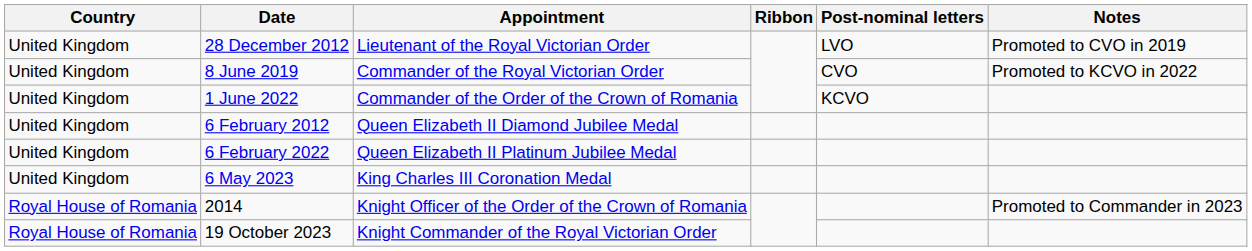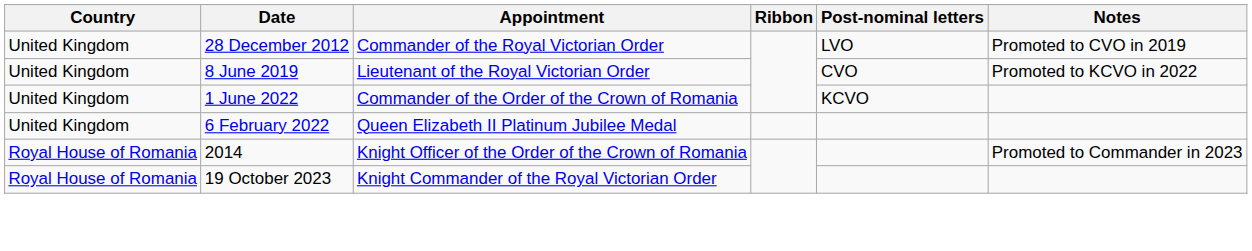28 December 2012 | Appointment: Lieutenant of the Royal Victorian Order -> Commander of the Royal Victorian Order
8 June 2019 | Appointment: Commander of the Royal Victorian Order -> Lieutenant of the Royal Victorian Order
- row: United Kingdom | 6 February 2012 | Queen Elizabeth II Diamond Jubilee Medal
- row: United Kingdom | 6 May 2023 | King Charles III Coronation Medal
